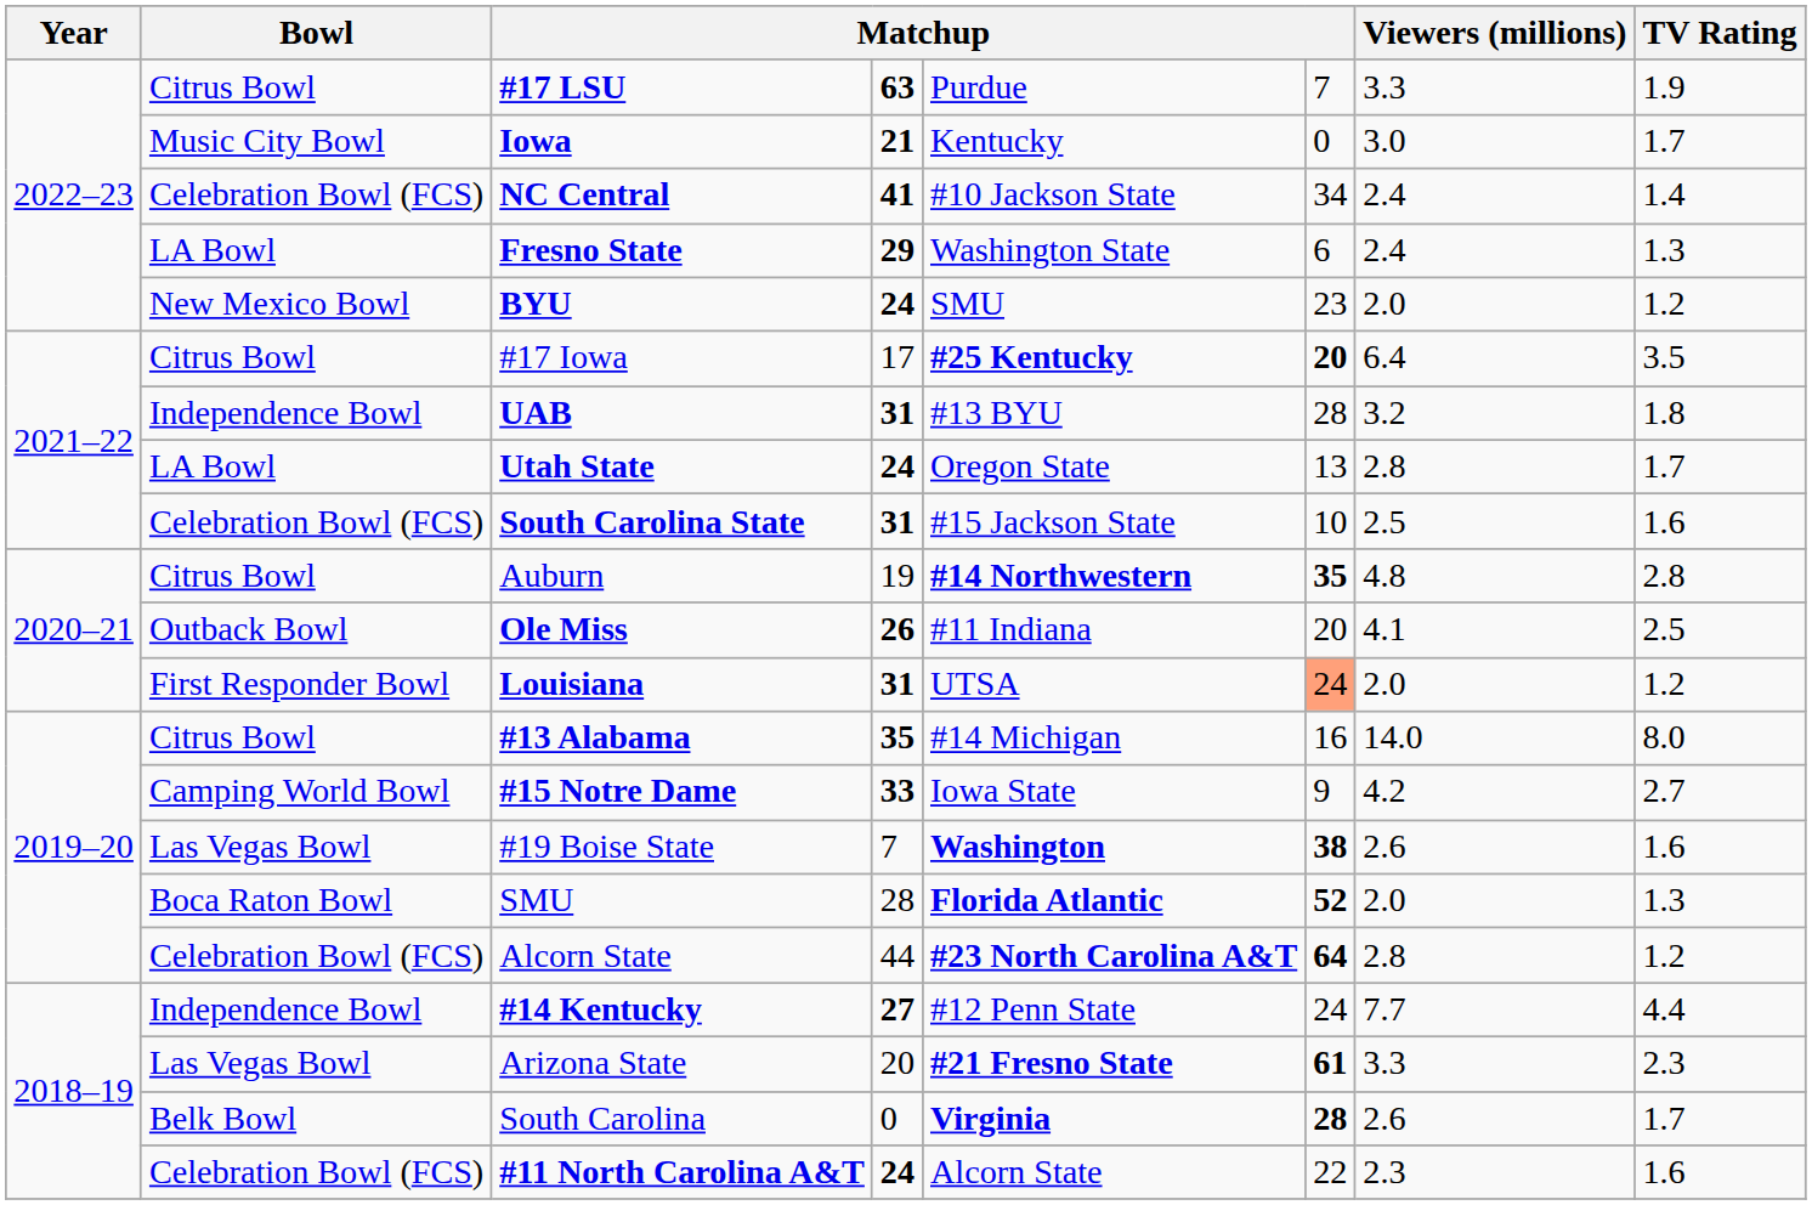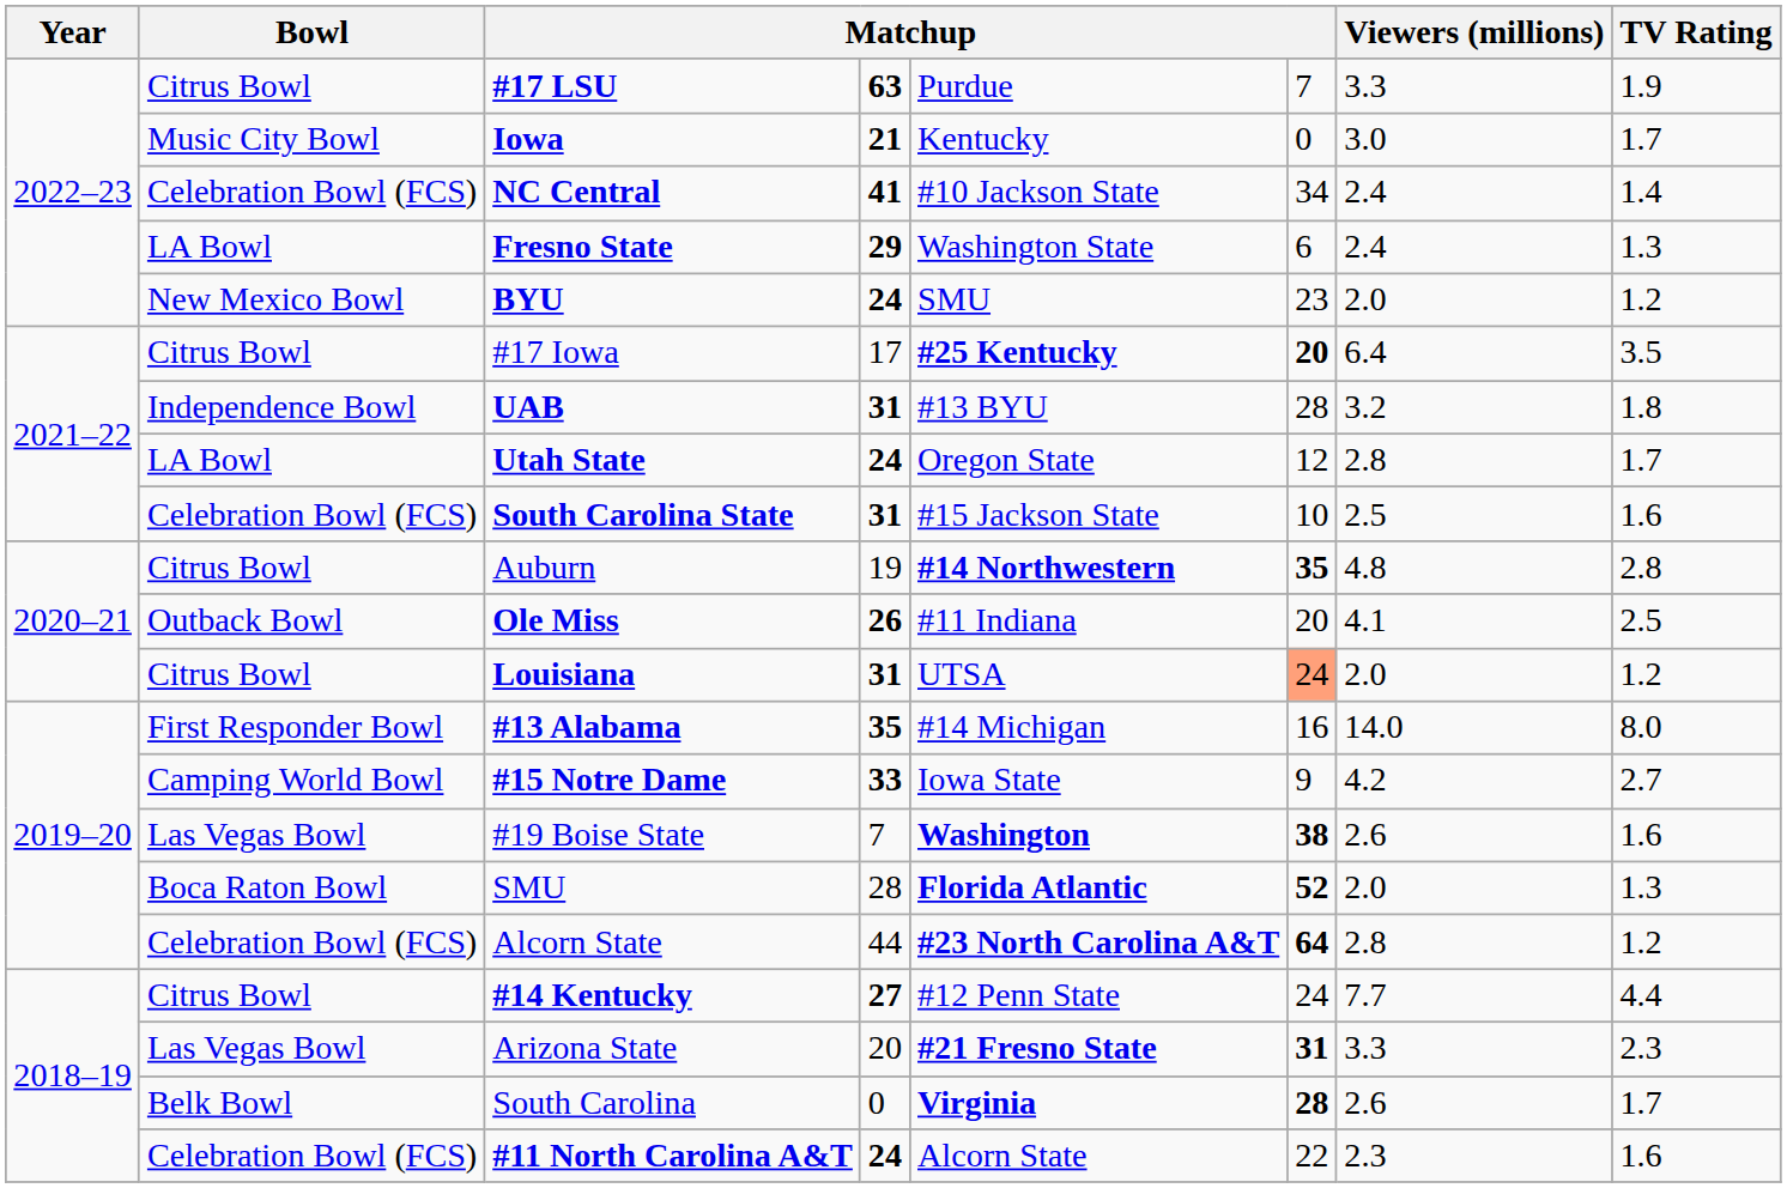Utah State | column 6: 13 -> 12
Louisiana | Bowl: First Responder Bowl -> Citrus Bowl
#13 Alabama | Bowl: Citrus Bowl -> First Responder Bowl
#14 Kentucky | Bowl: Independence Bowl -> Citrus Bowl
Arizona State | column 6: 61 -> 31
